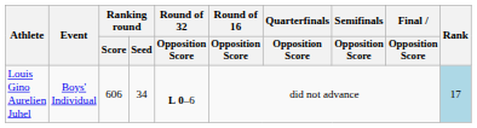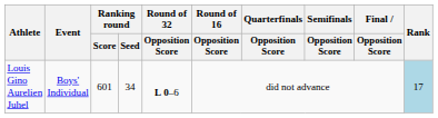Louis Gino Aurelien Juhel | Ranking round / Score: 606 -> 601
